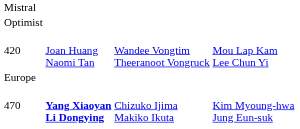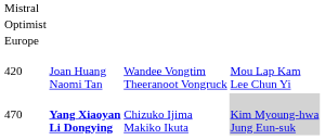rows swapped: Europe <-> 420
470 | column 4: no background -> lightgrey background
